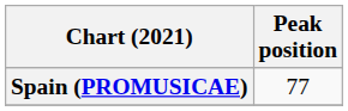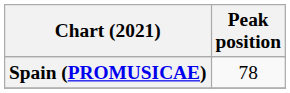Spain (PROMUSICAE) | Peak position: 77 -> 78
